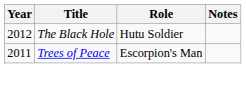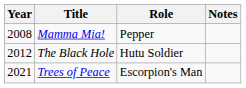+ row: 2008 | Mamma Mia! | Pepper
Trees of Peace | Year: 2011 -> 2021
